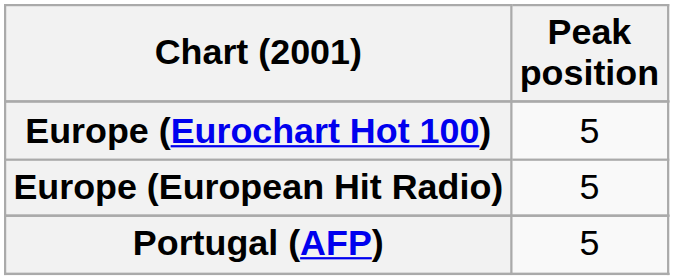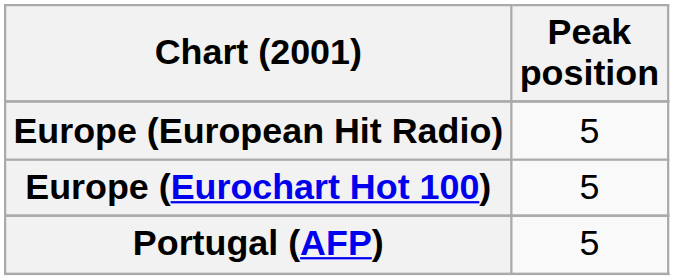rows swapped: Europe (Eurochart Hot 100) <-> Europe (European Hit Radio)
